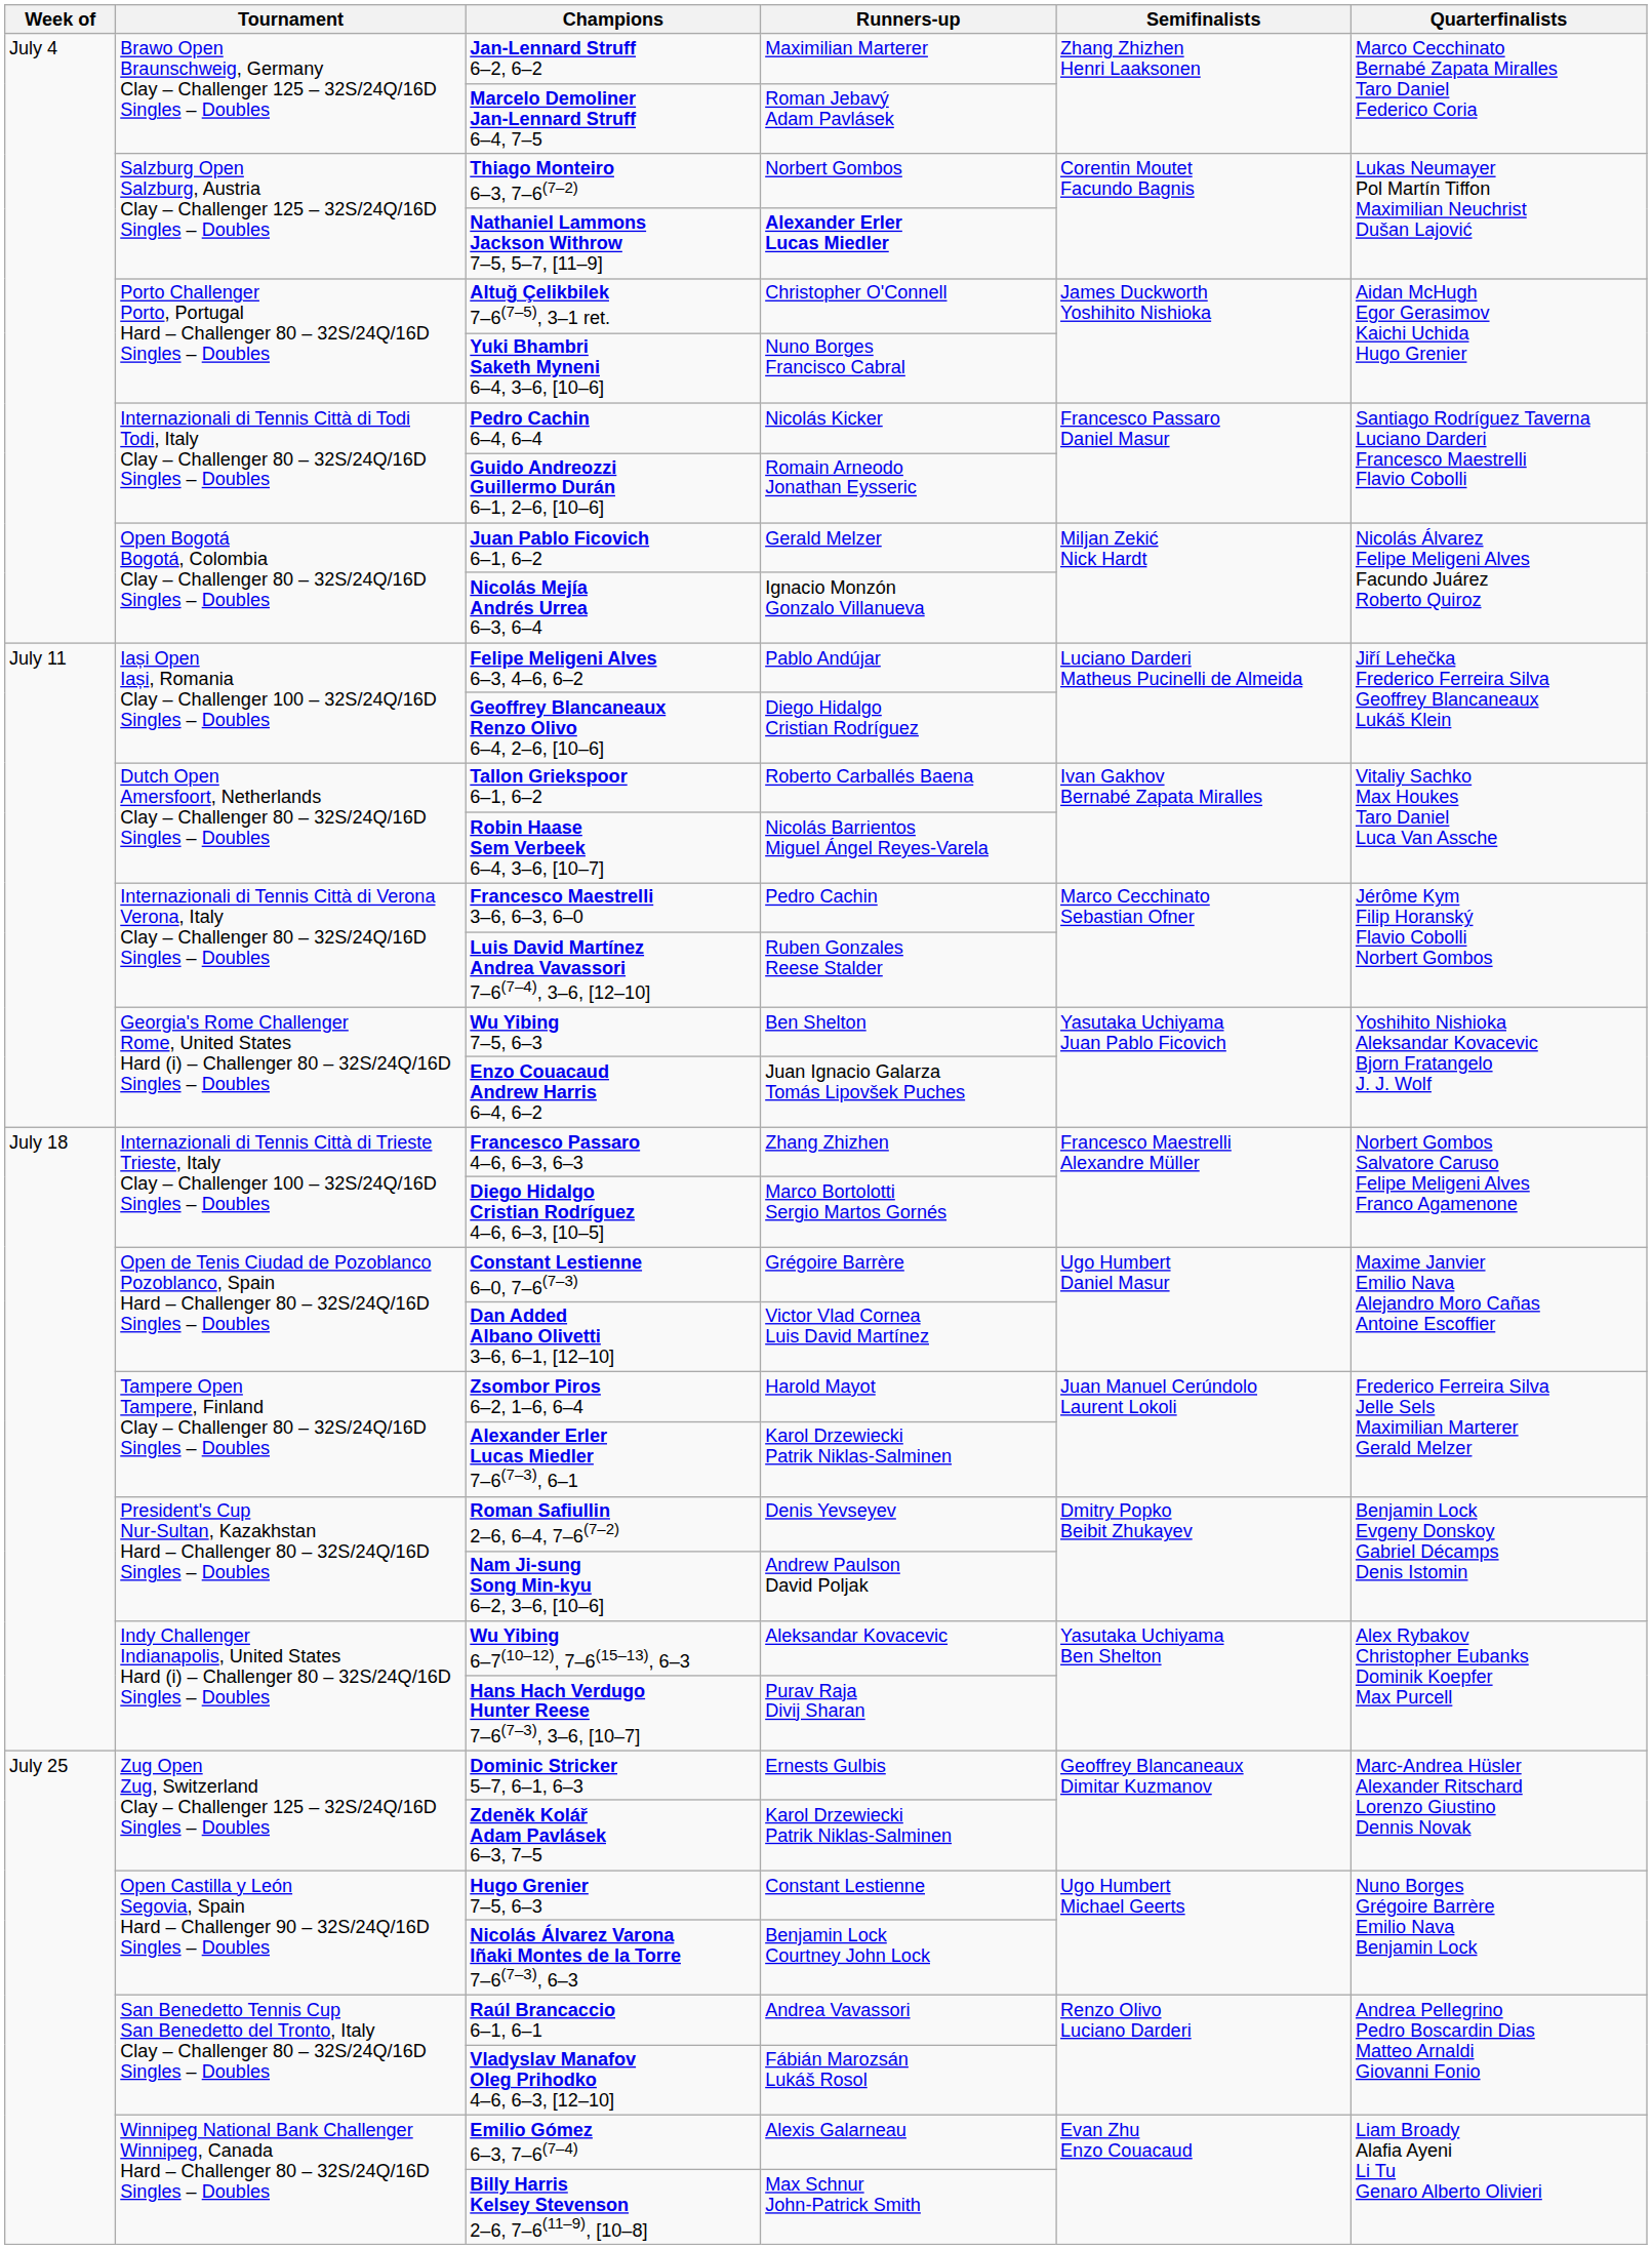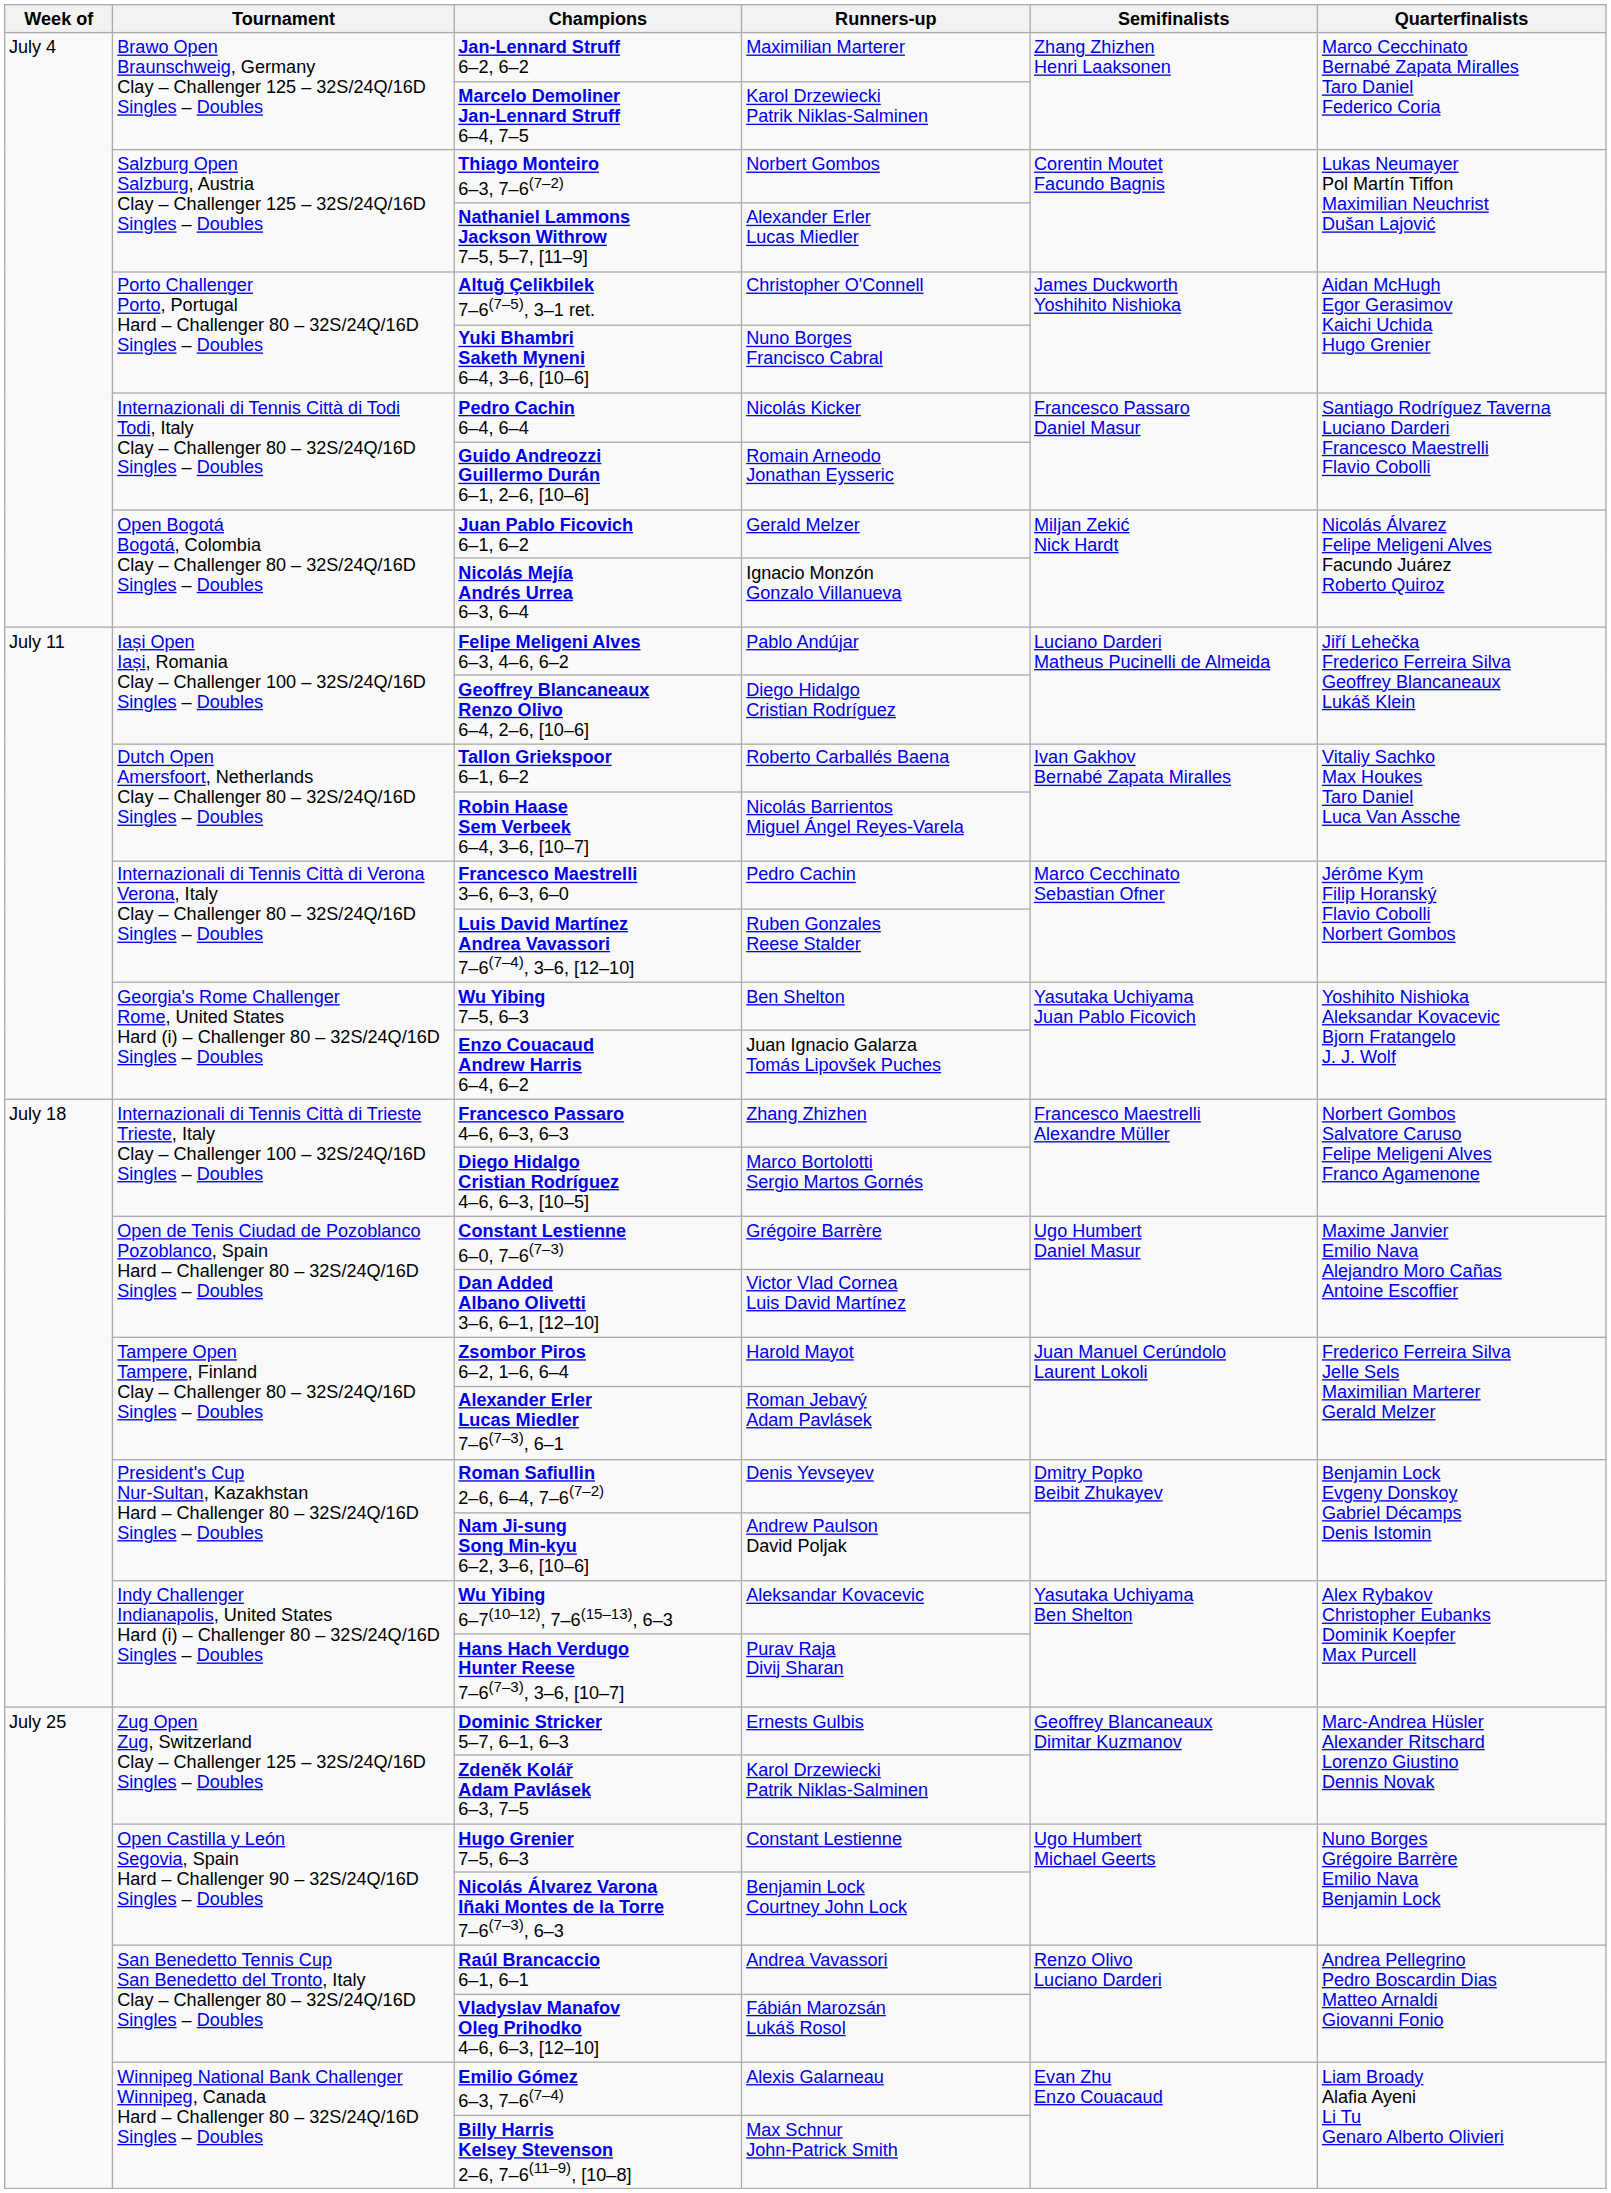Marcelo Demoliner Jan-Lennard Struff 6–4, 7–5 | Runners-up: Roman Jebavý Adam Pavlásek -> Karol Drzewiecki Patrik Niklas-Salminen
Nathaniel Lammons Jackson Withrow 7–5, 5–7, [11–9] | Runners-up: bold -> normal
Alexander Erler Lucas Miedler 7–6(7–3), 6–1 | Runners-up: Karol Drzewiecki Patrik Niklas-Salminen -> Roman Jebavý Adam Pavlásek
